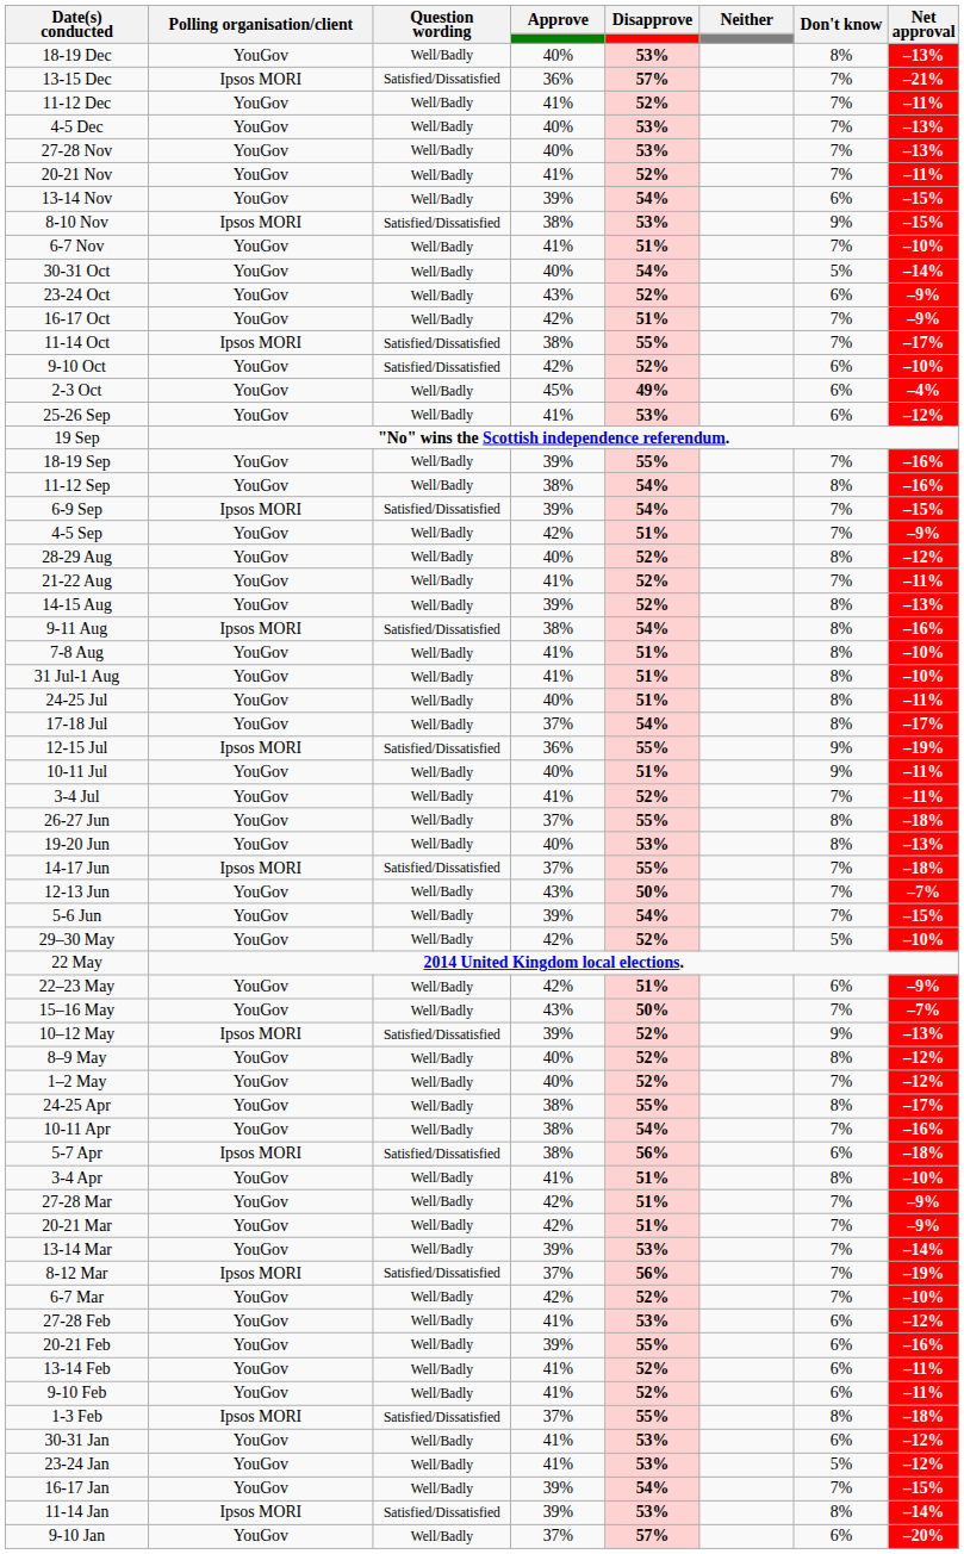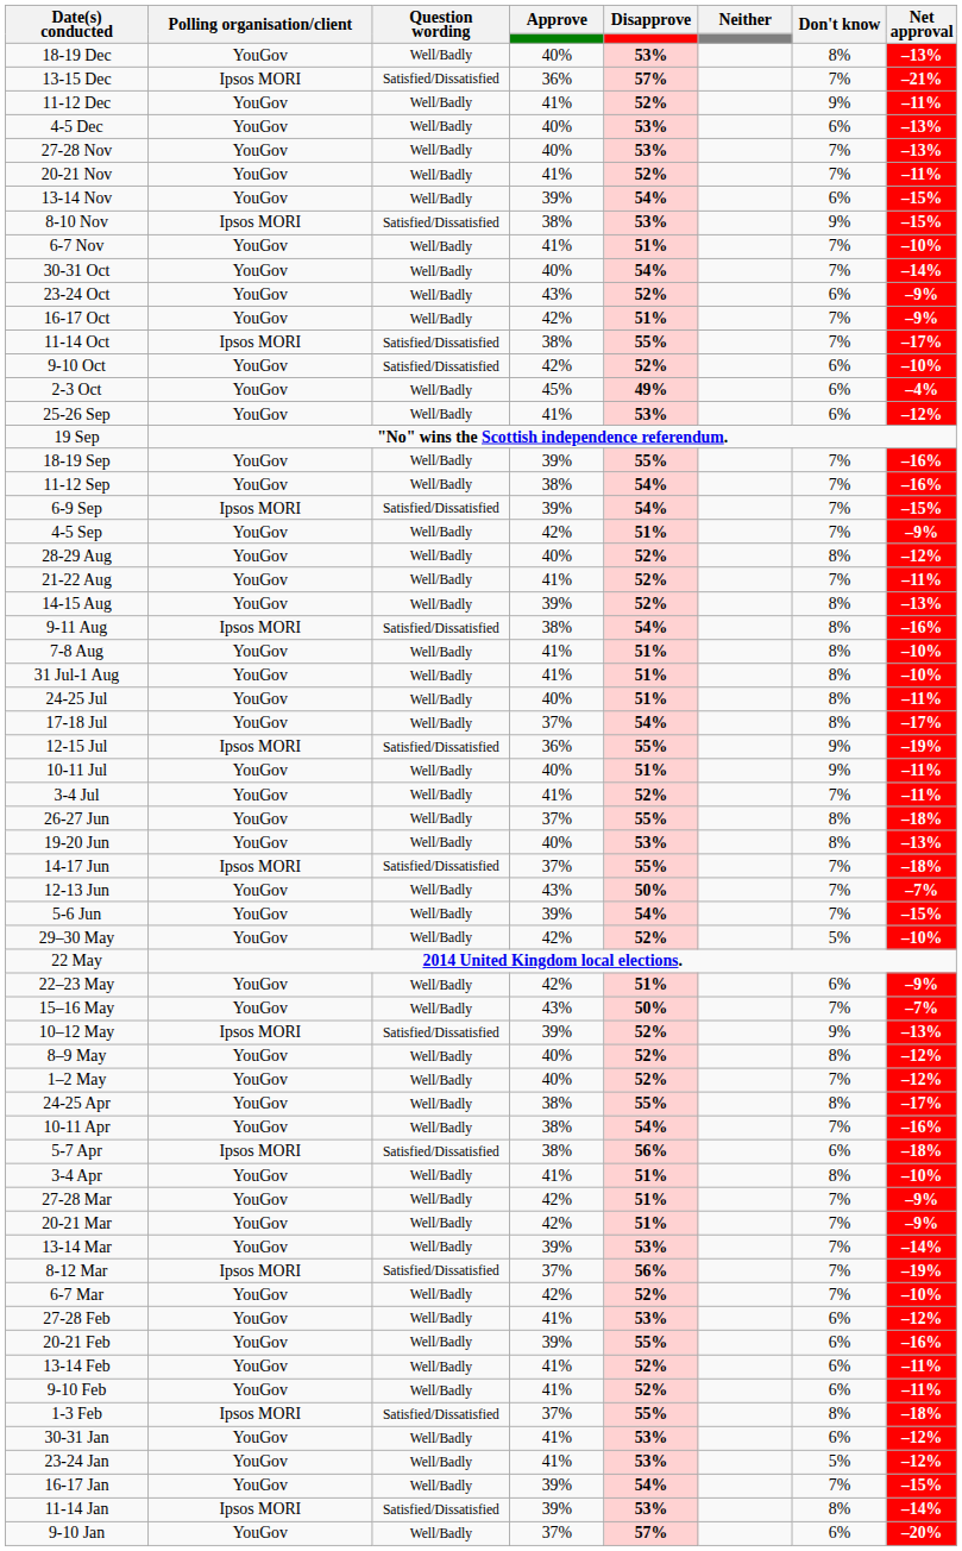11-12 Dec | Don't know: 7% -> 9%
4-5 Dec | Don't know: 7% -> 6%
30-31 Oct | Don't know: 5% -> 7%
11-12 Sep | Don't know: 8% -> 7%
